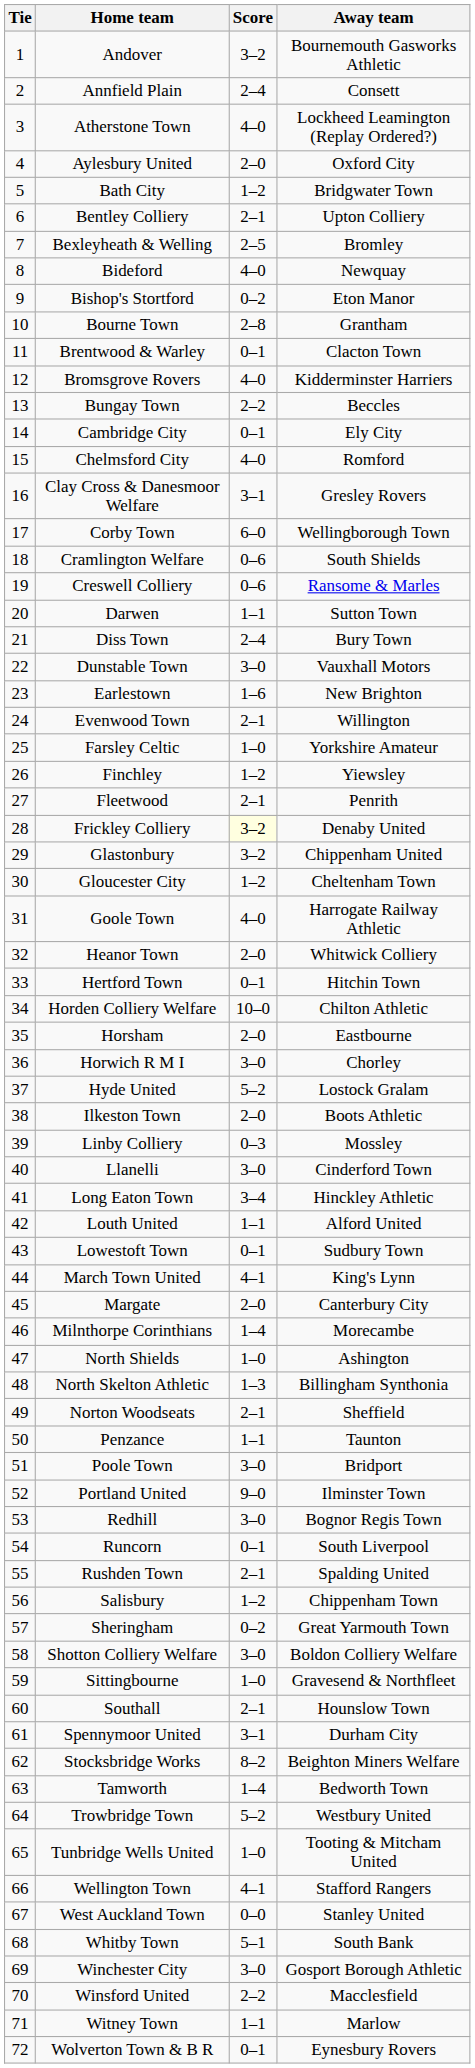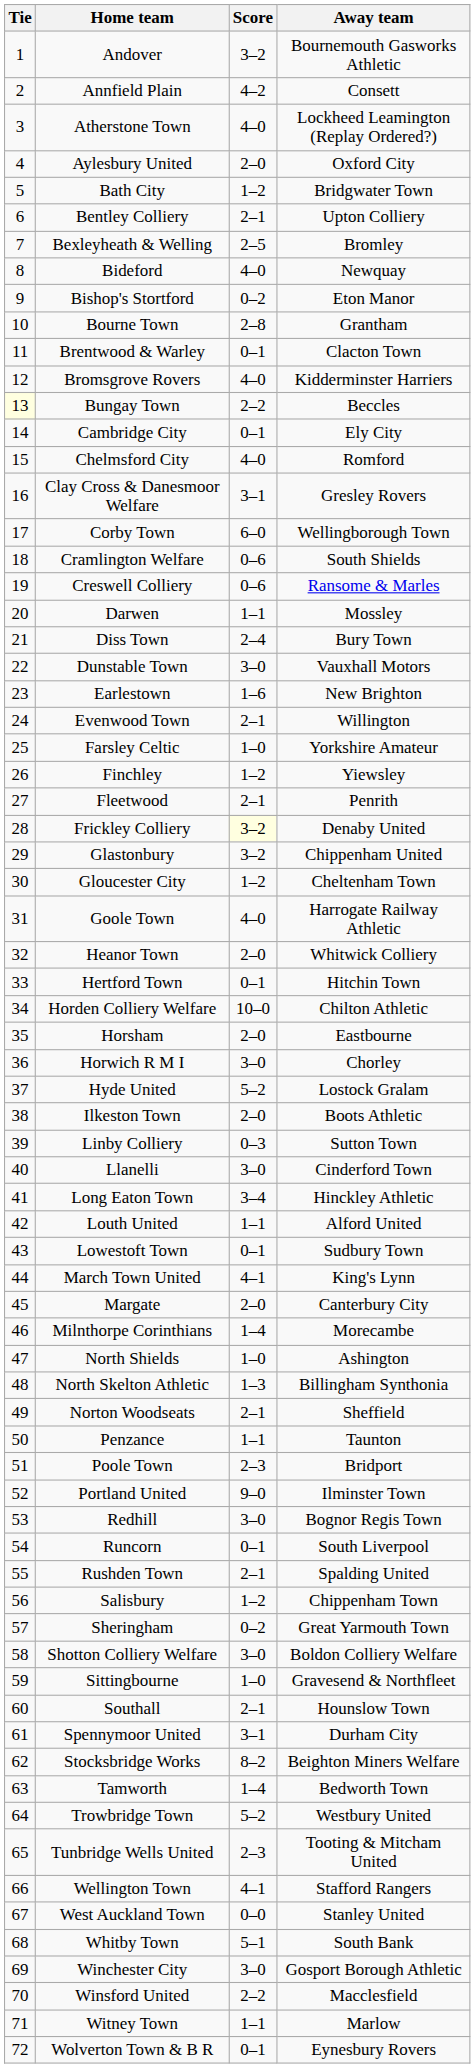Annfield Plain | Score: 2–4 -> 4–2
Bungay Town | Tie: no background -> lightyellow background
Darwen | Away team: Sutton Town -> Mossley
Linby Colliery | Away team: Mossley -> Sutton Town
Poole Town | Score: 3–0 -> 2–3
Tunbridge Wells United | Score: 1–0 -> 2–3
